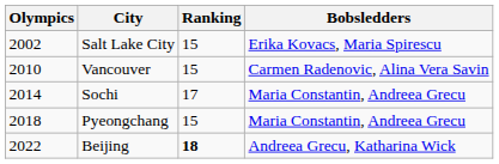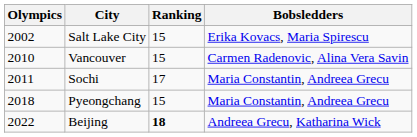Sochi | Olympics: 2014 -> 2011
